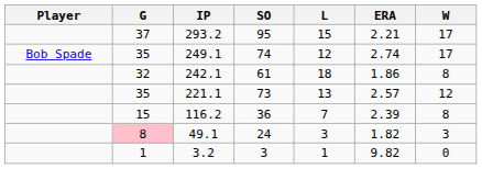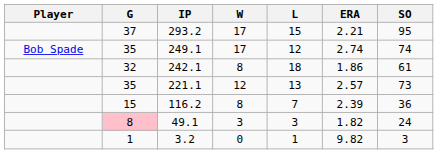columns swapped: W <-> SO
